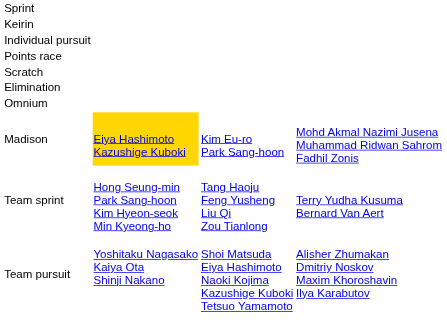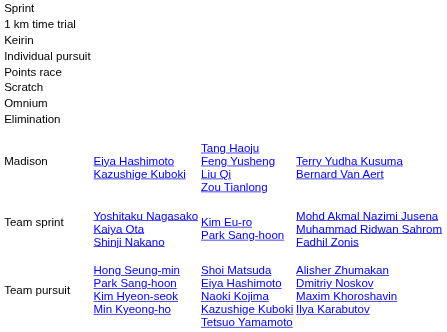+ row: 1 km time trial
rows swapped: Elimination <-> Omnium
Madison | column 2: gold background -> no background
Madison | column 3: Kim Eu-ro Park Sang-hoon -> Tang Haoju Feng Yusheng Liu Qi Zou Tianlong
Madison | column 4: Mohd Akmal Nazimi Jusena Muhammad Ridwan Sahrom Fadhil Zonis -> Terry Yudha Kusuma Bernard Van Aert
Team sprint | column 2: Hong Seung-min Park Sang-hoon Kim Hyeon-seok Min Kyeong-ho -> Yoshitaku Nagasako Kaiya Ota Shinji Nakano
Team sprint | column 3: Tang Haoju Feng Yusheng Liu Qi Zou Tianlong -> Kim Eu-ro Park Sang-hoon
Team sprint | column 4: Terry Yudha Kusuma Bernard Van Aert -> Mohd Akmal Nazimi Jusena Muhammad Ridwan Sahrom Fadhil Zonis
Team pursuit | column 2: Yoshitaku Nagasako Kaiya Ota Shinji Nakano -> Hong Seung-min Park Sang-hoon Kim Hyeon-seok Min Kyeong-ho
